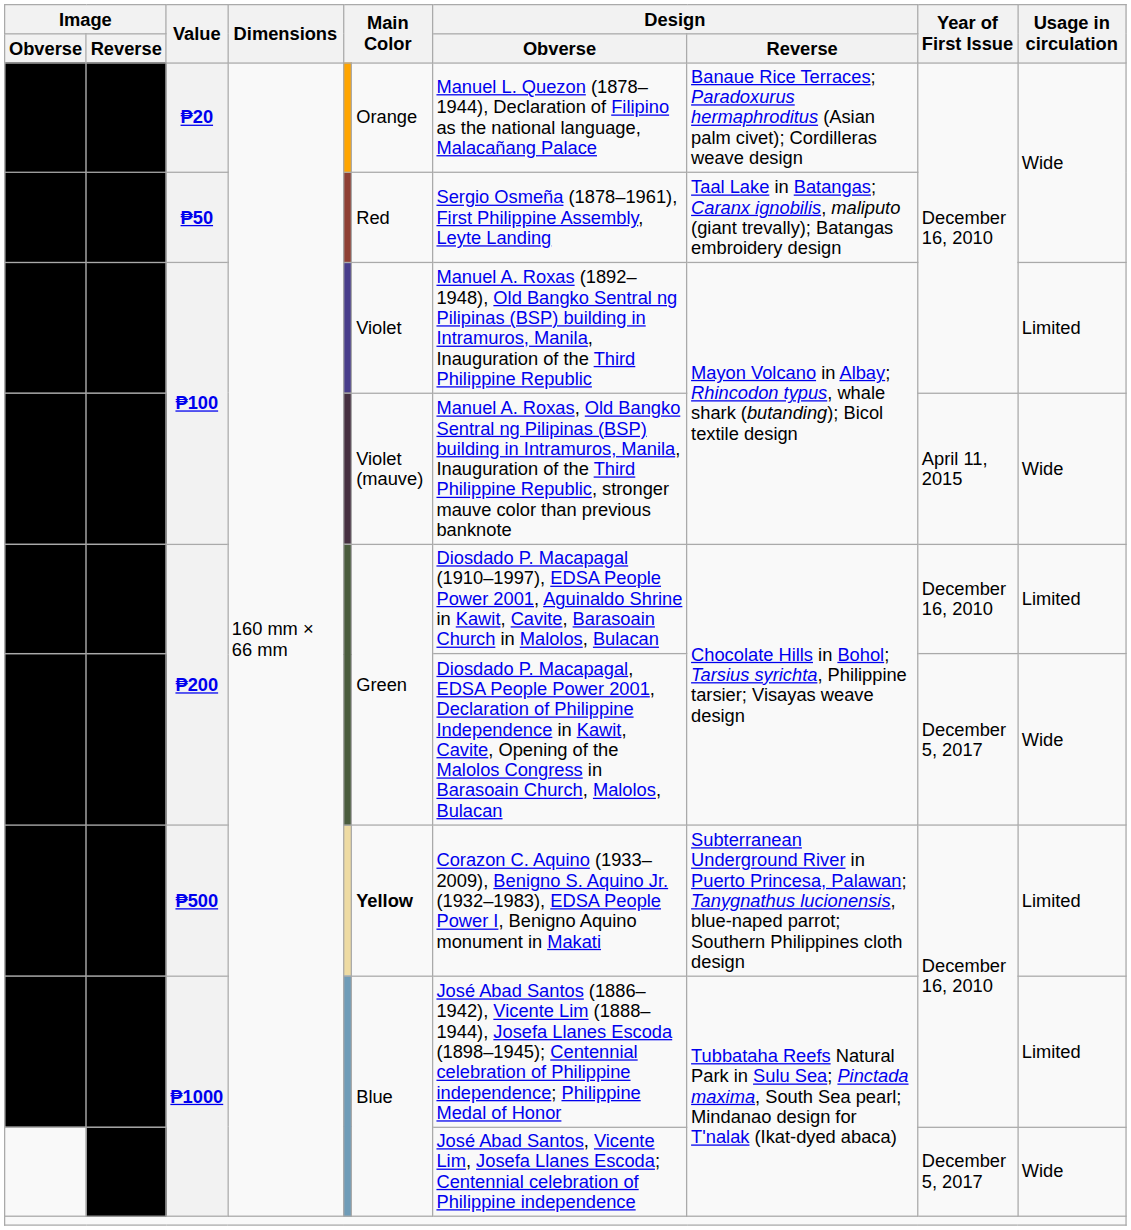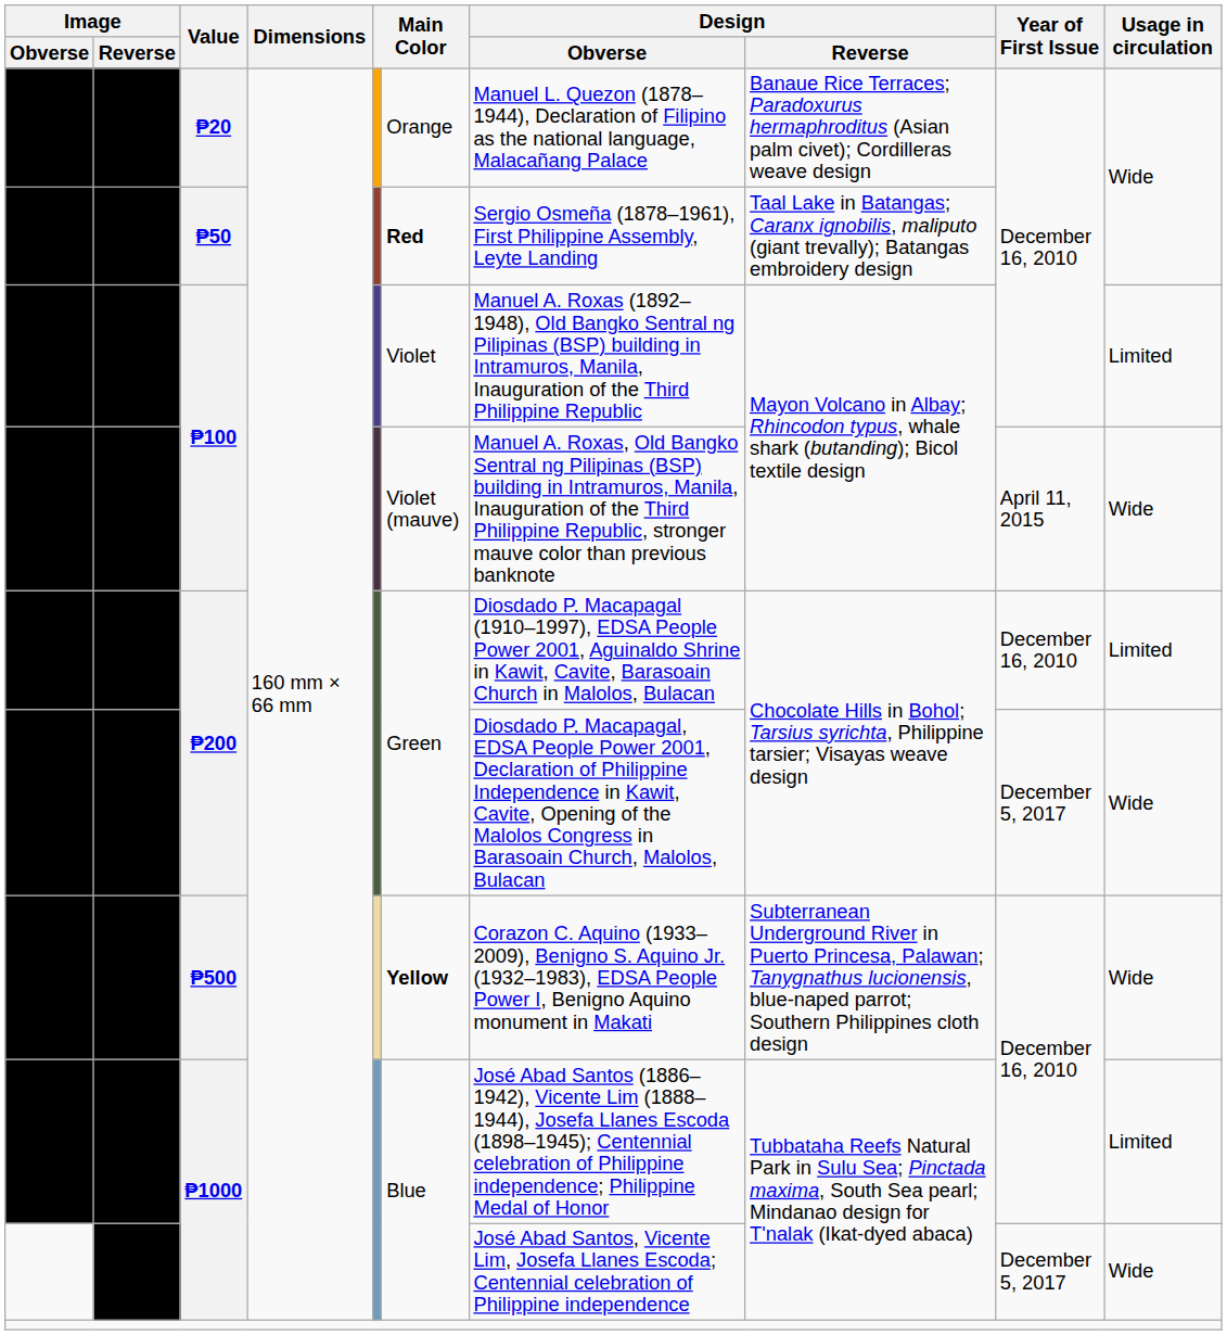₱50 | column 6: normal -> bold
₱500 | Usage in circulation: Limited -> Wide
